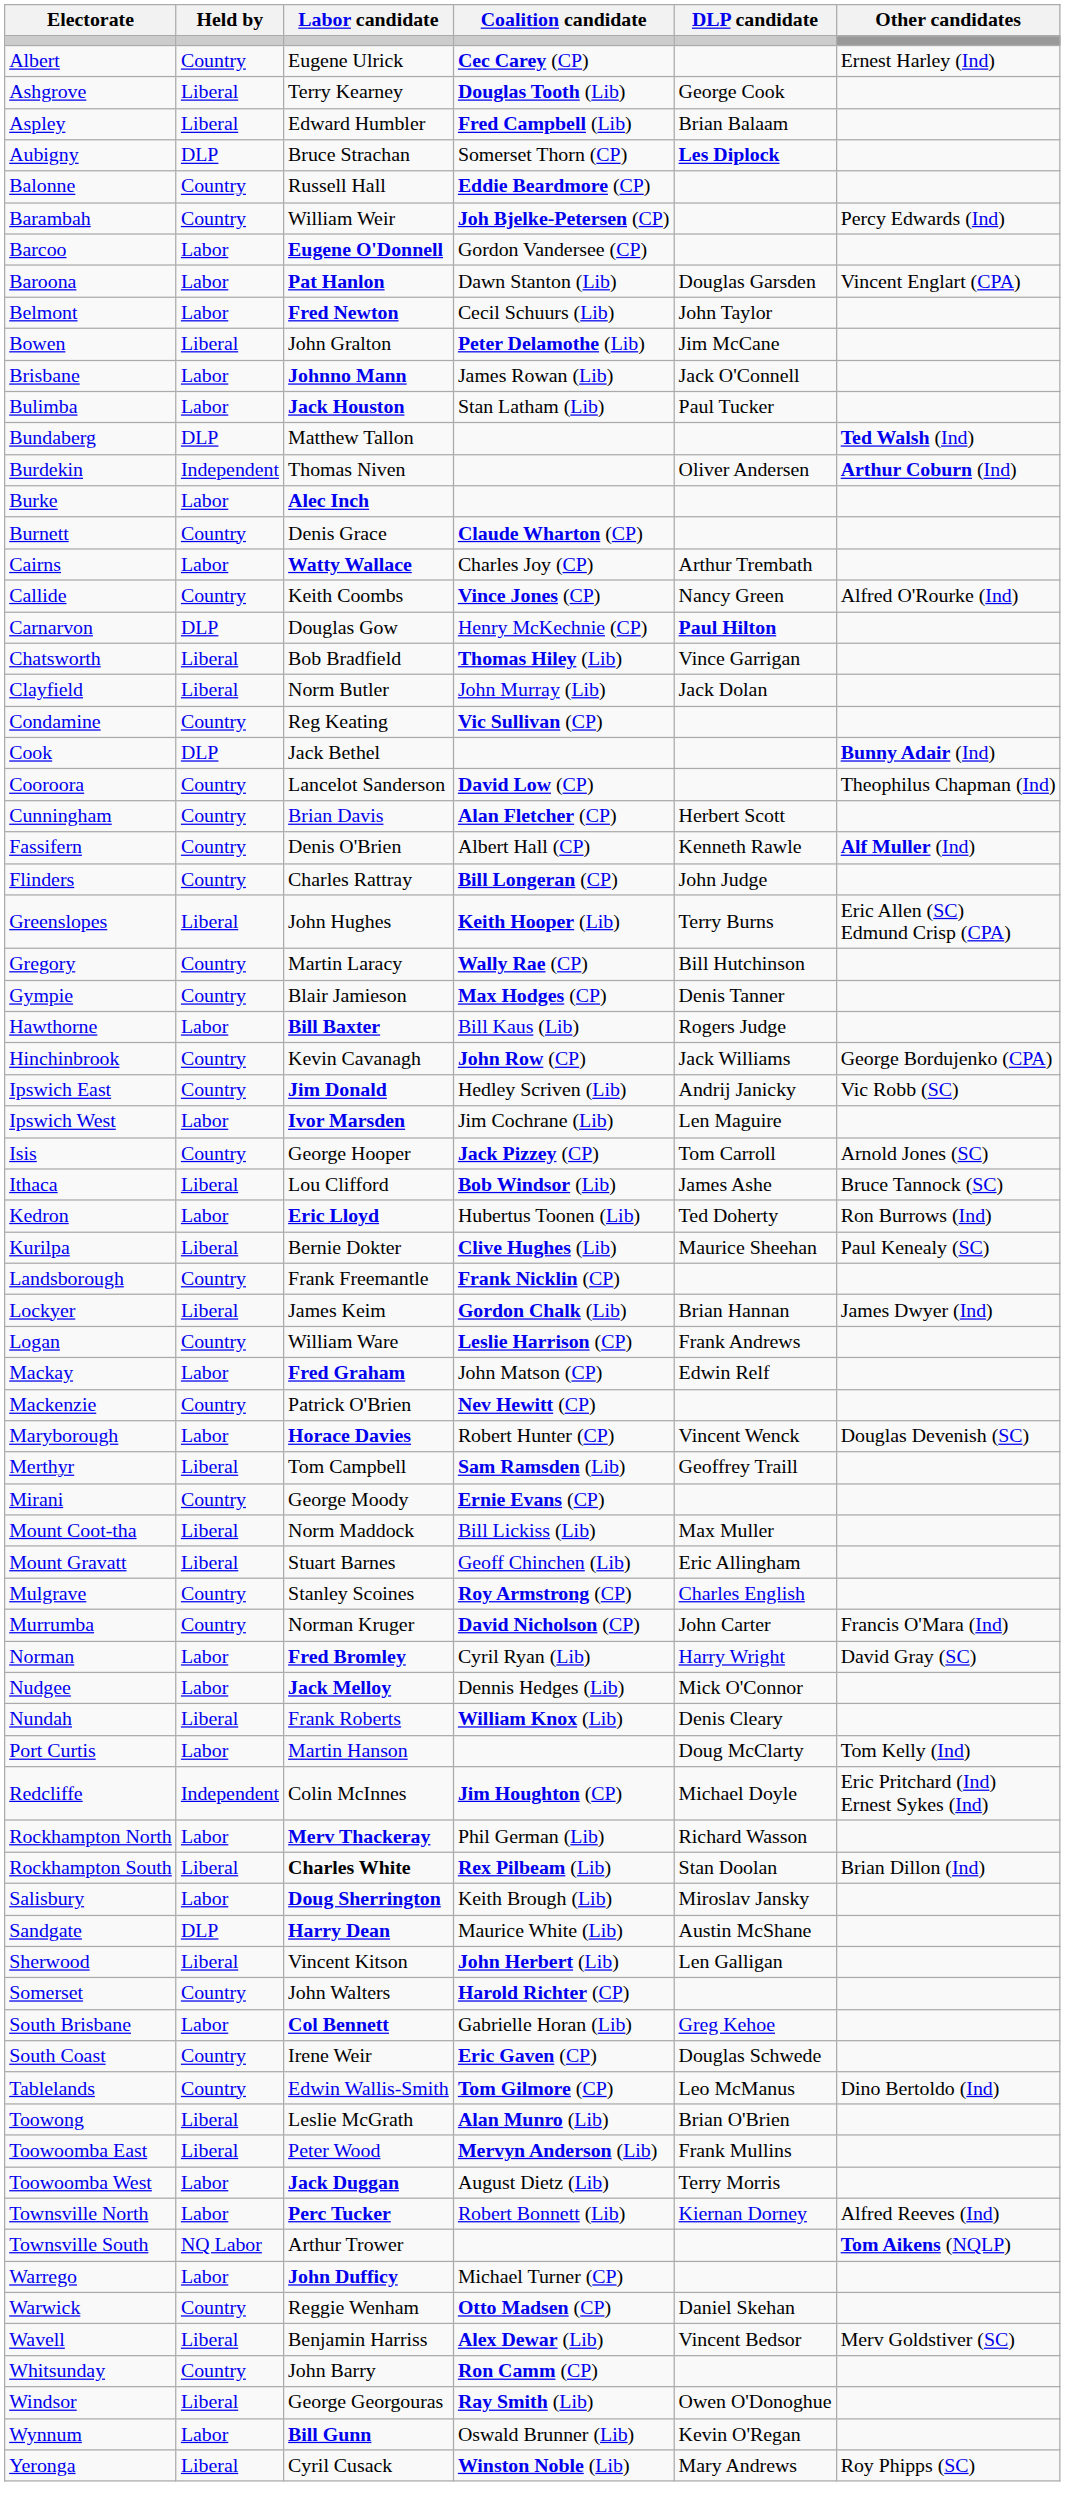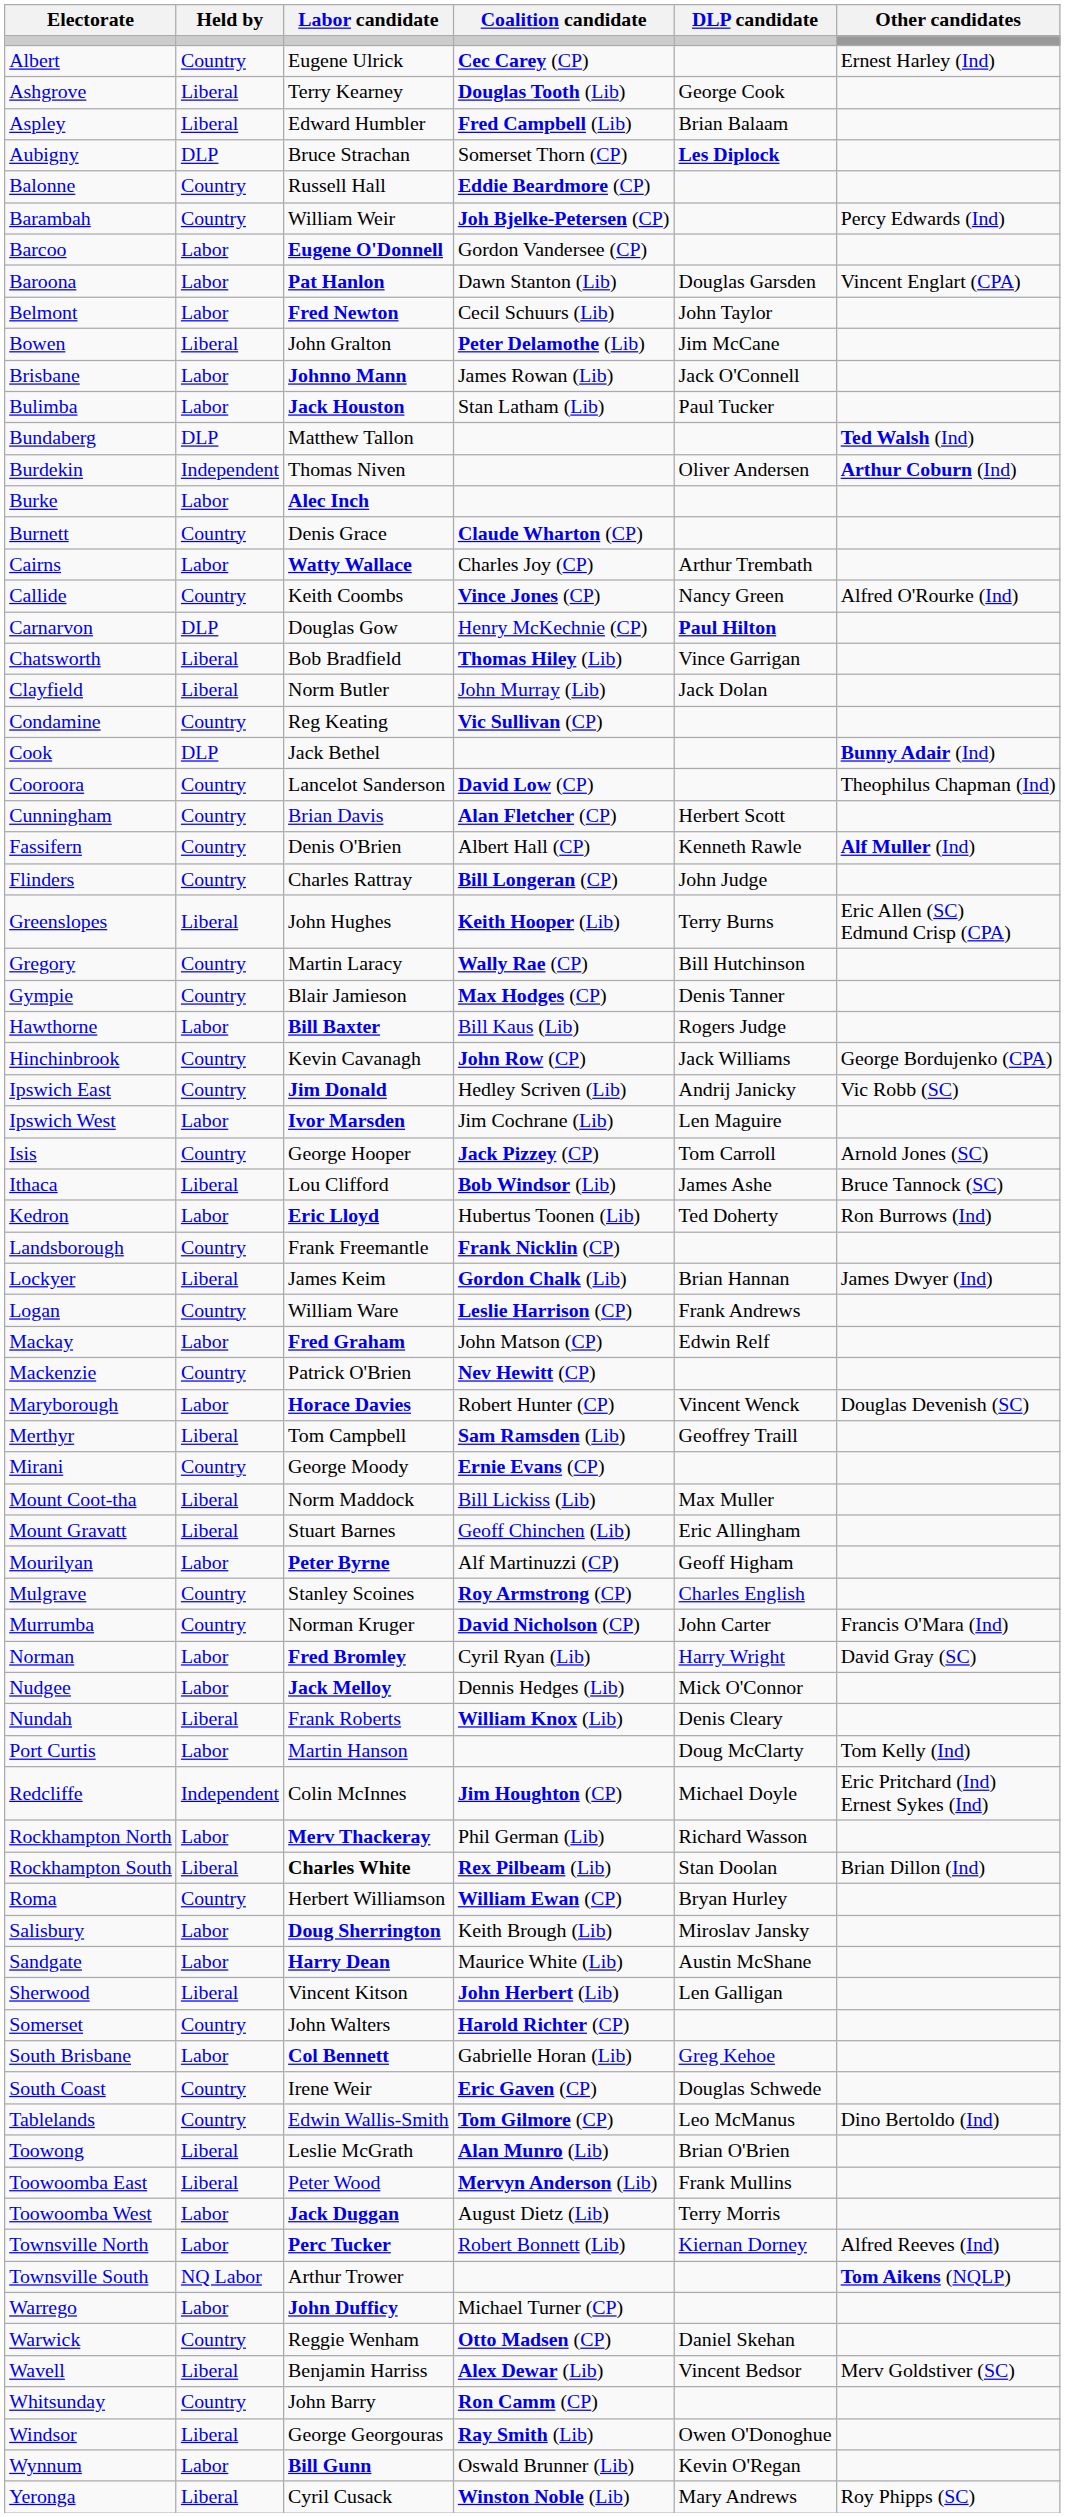- row: Kurilpa | Liberal | Bernie Dokter | Clive Hughes (Lib) | Maurice Sheehan | Paul Kenealy (SC)
+ row: Mourilyan | Labor | Peter Byrne | Alf Martinuzzi (CP) | Geoff Higham
+ row: Roma | Country | Herbert Williamson | William Ewan (CP) | Bryan Hurley
Sandgate | Held by: DLP -> Labor
